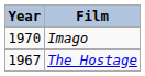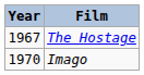rows swapped: The Hostage <-> Imago
